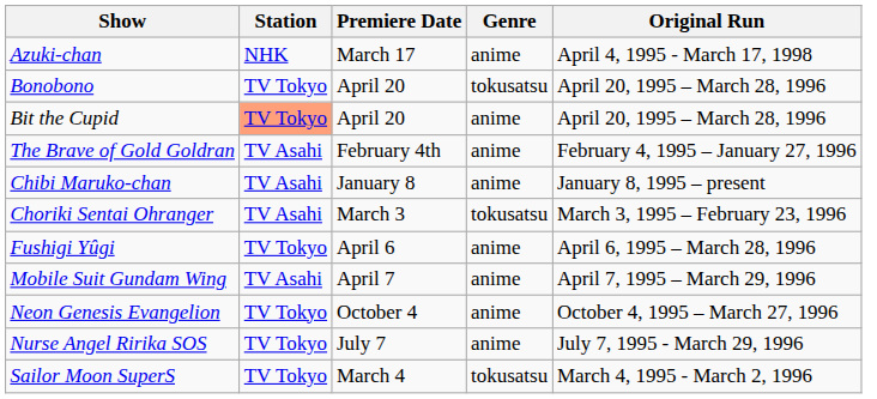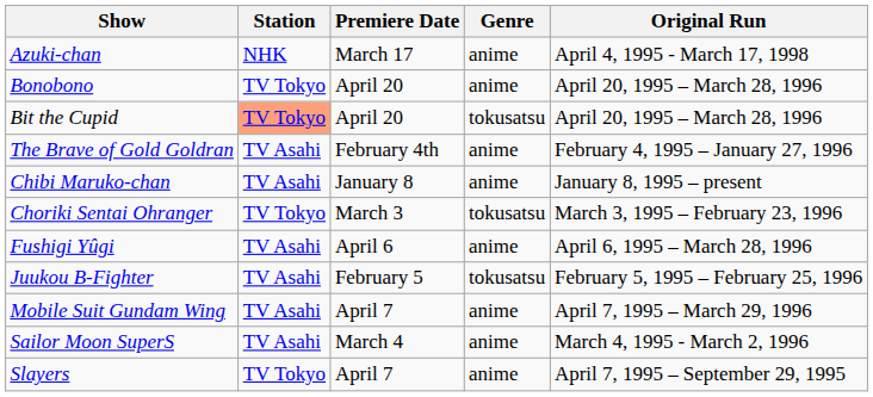Bonobono | Genre: tokusatsu -> anime
Bit the Cupid | Genre: anime -> tokusatsu
Choriki Sentai Ohranger | Station: TV Asahi -> TV Tokyo
Fushigi Yûgi | Station: TV Tokyo -> TV Asahi
+ row: Juukou B-Fighter | TV Asahi | February 5 | tokusatsu | February 5, 1995 – February 25, 1996
- row: Neon Genesis Evangelion | TV Tokyo | October 4 | anime | October 4, 1995 – March 27, 1996
- row: Nurse Angel Ririka SOS | TV Tokyo | July 7 | anime | July 7, 1995 - March 29, 1996
Sailor Moon SuperS | Station: TV Tokyo -> TV Asahi
Sailor Moon SuperS | Genre: tokusatsu -> anime
+ row: Slayers | TV Tokyo | April 7 | anime | April 7, 1995 – September 29, 1995
